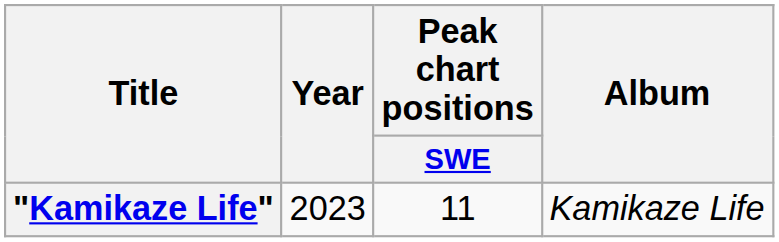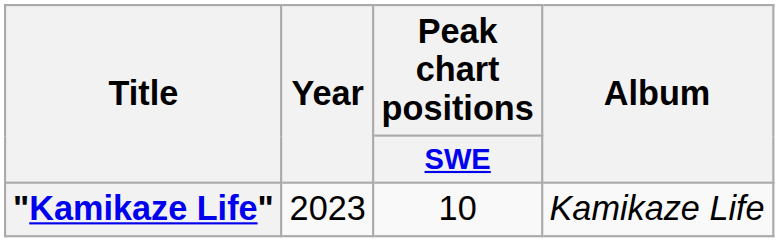"Kamikaze Life" | Peak chart positions / SWE: 11 -> 10
